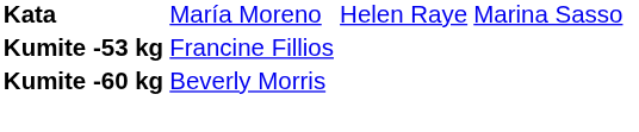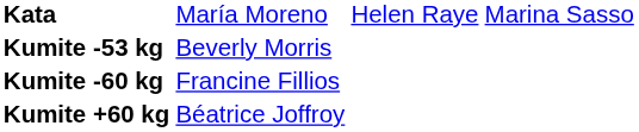Kumite -53 kg | column 2: Francine Fillios -> Beverly Morris
Kumite -60 kg | column 2: Beverly Morris -> Francine Fillios
+ row: Kumite +60 kg | Béatrice Joffroy
